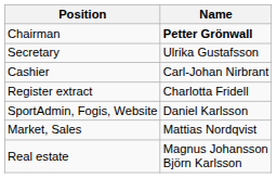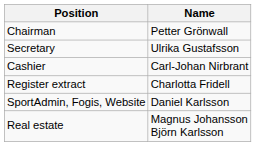Chairman | Name: bold -> normal
- row: Market, Sales | Mattias Nordqvist
